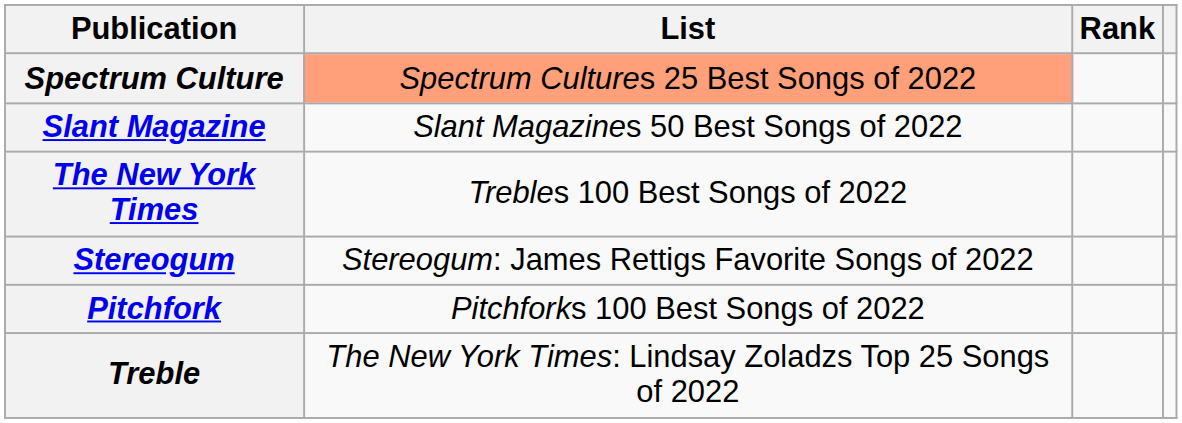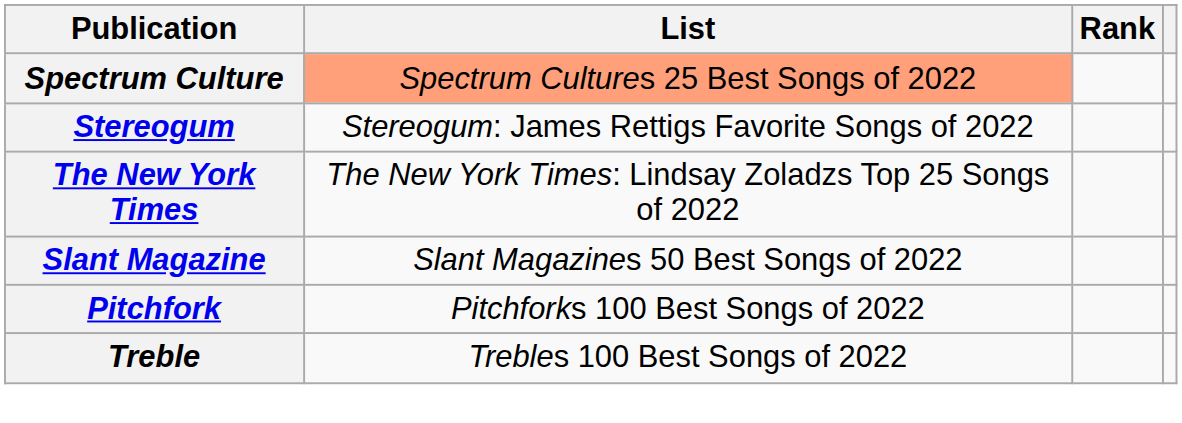rows swapped: Stereogum <-> Slant Magazine
The New York Times | List: Trebles 100 Best Songs of 2022 -> The New York Times: Lindsay Zoladzs Top 25 Songs of 2022
Treble | List: The New York Times: Lindsay Zoladzs Top 25 Songs of 2022 -> Trebles 100 Best Songs of 2022
